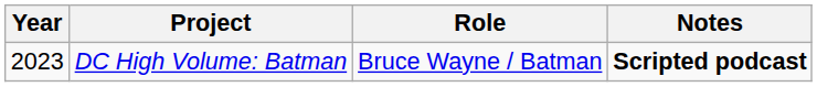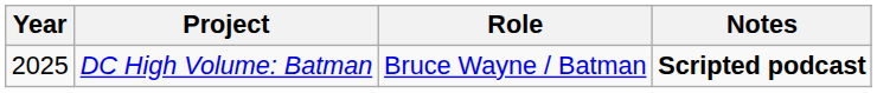DC High Volume: Batman | Year: 2023 -> 2025
